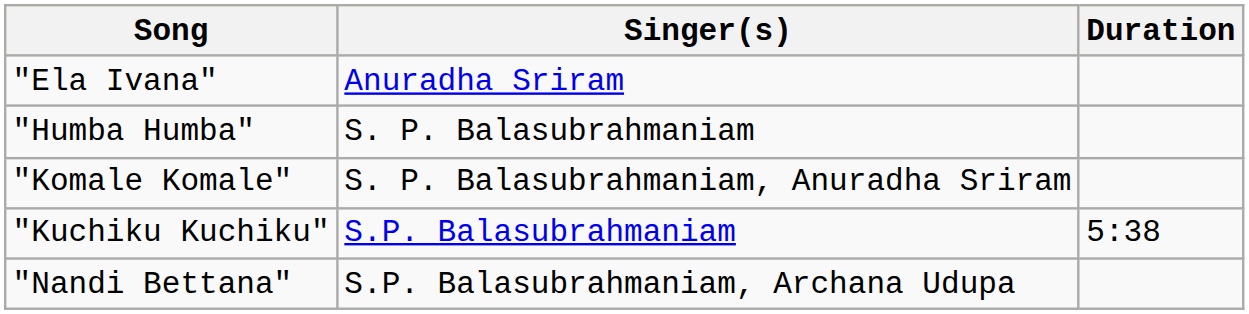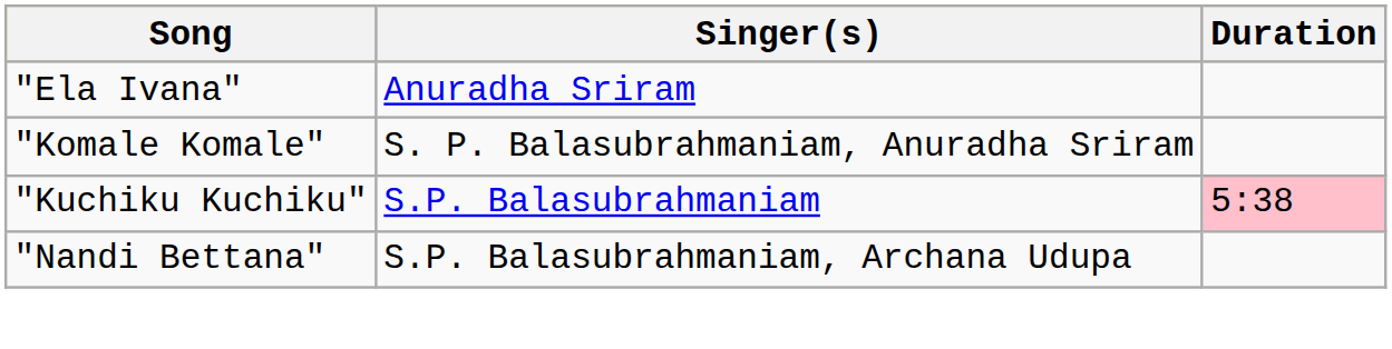- row: "Humba Humba" | S. P. Balasubrahmaniam
"Kuchiku Kuchiku" | Duration: no background -> pink background
